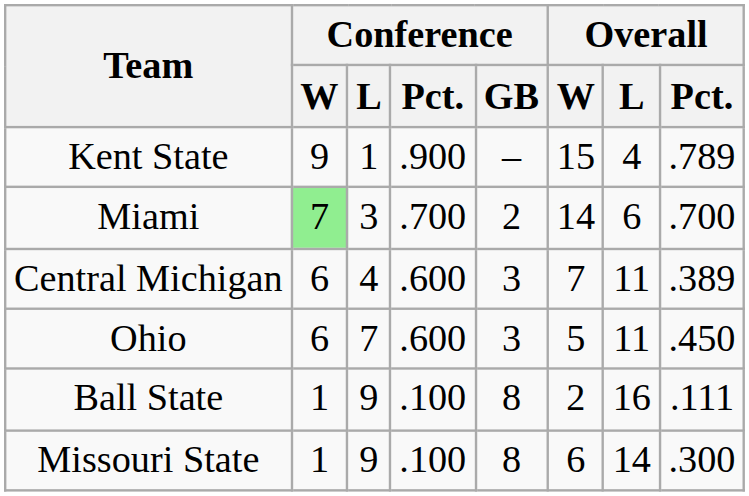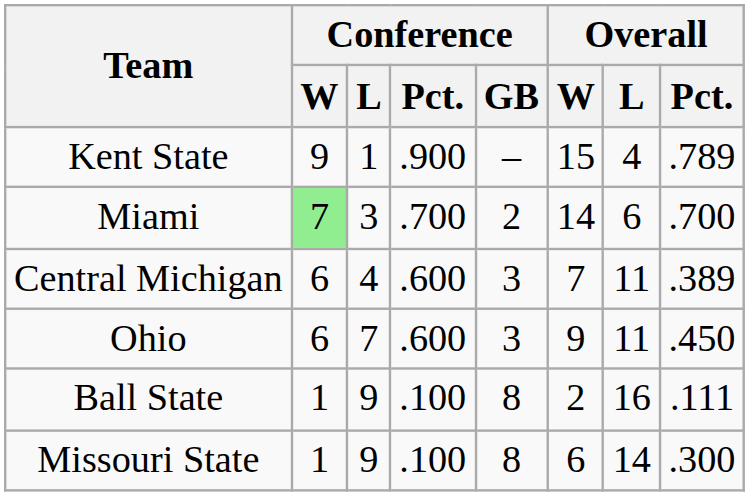Ohio | Overall / W: 5 -> 9
